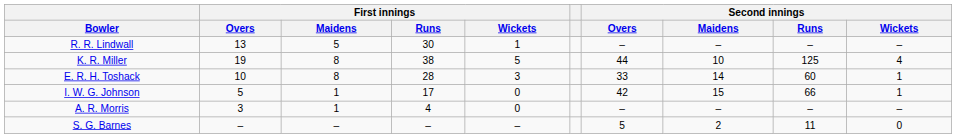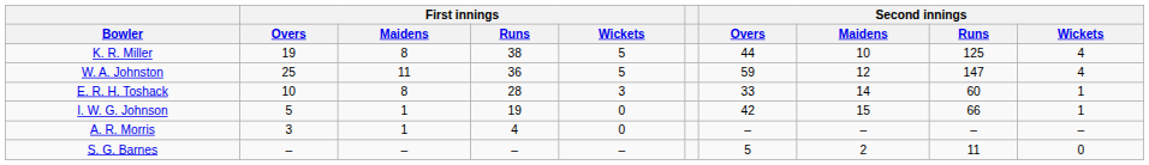- row: R. R. Lindwall | 13 | 5 | 30 | 1 | – | – | – | –
+ row: W. A. Johnston | 25 | 11 | 36 | 5 | 59 | 12 | 147 | 4
I. W. G. Johnson | First innings / Runs: 17 -> 19
